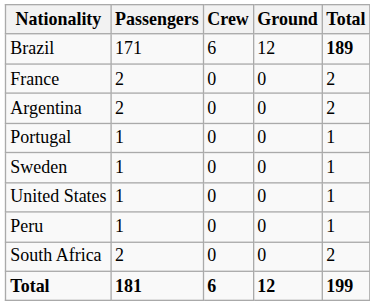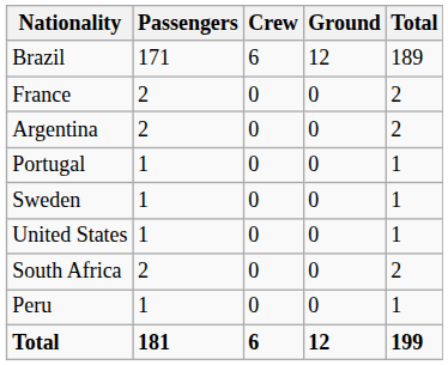Brazil | Total: bold -> normal
rows swapped: South Africa <-> Peru
